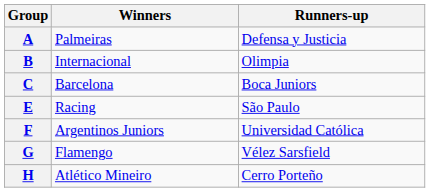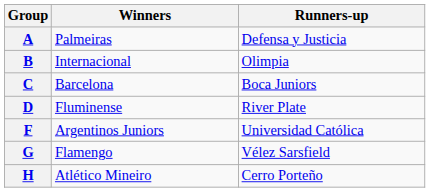+ row: D | Fluminense | River Plate
- row: E | Racing | São Paulo
